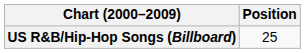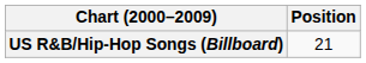US R&B/Hip-Hop Songs (Billboard) | Position: 25 -> 21
